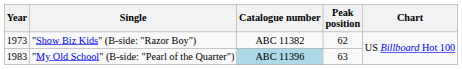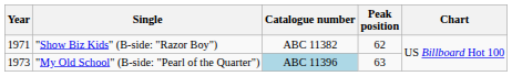"Show Biz Kids" (B-side: "Razor Boy") | Year: 1973 -> 1971
"My Old School" (B-side: "Pearl of the Quarter") | Year: 1983 -> 1973
